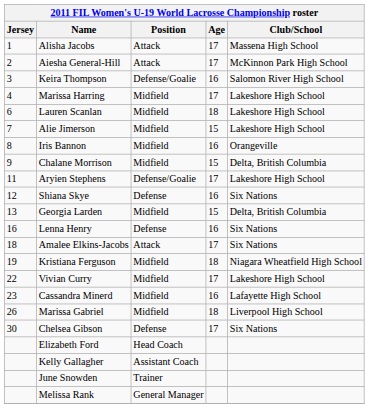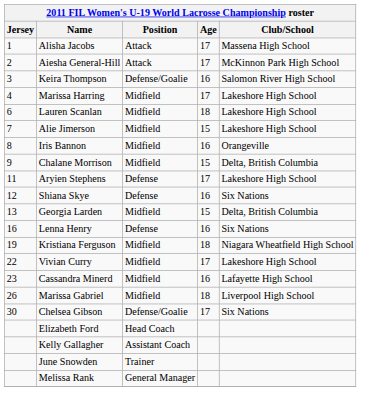Aryien Stephens | Position: Defense/Goalie -> Defense
- row: 18 | Amalee Elkins-Jacobs | Attack | 17 | Six Nations
Chelsea Gibson | Position: Defense -> Defense/Goalie
